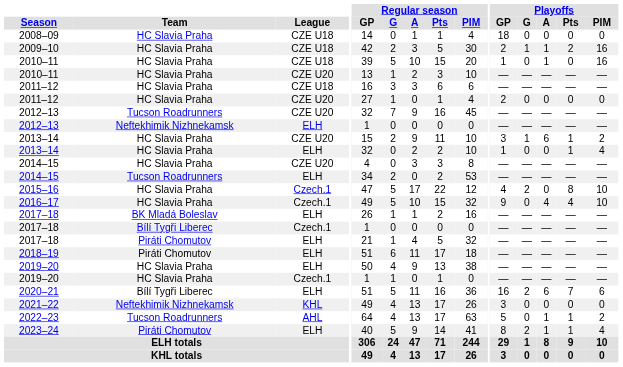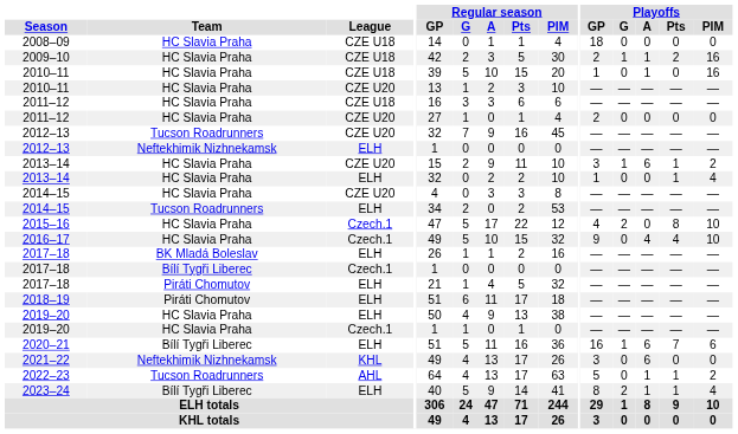2020–21 | Playoffs / G: 2 -> 1
2021–22 | Playoffs / A: 0 -> 6
2023–24 | Team: Piráti Chomutov -> Bílí Tygři Liberec
